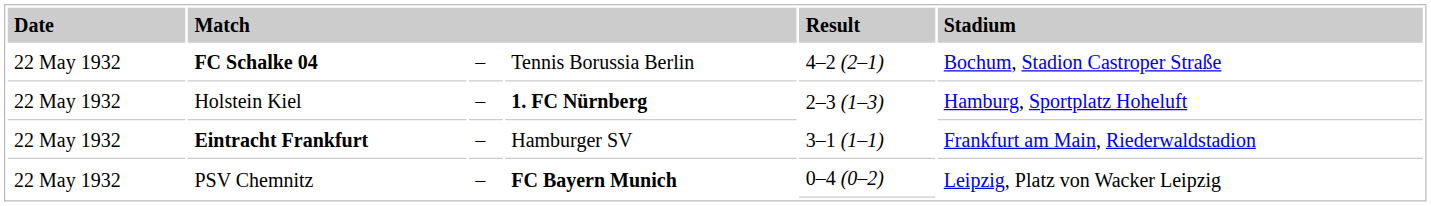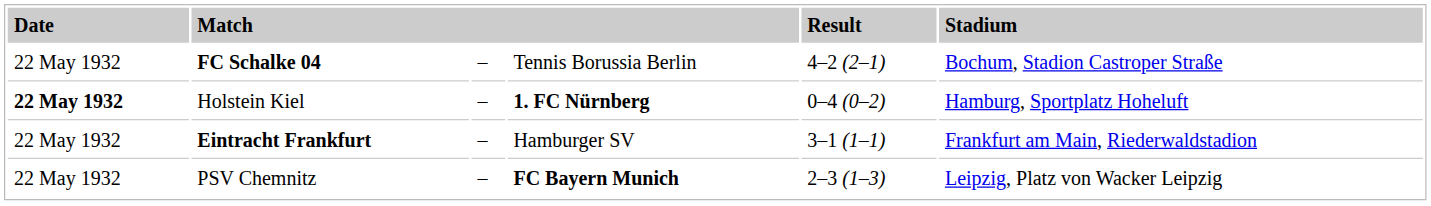Holstein Kiel | column 1: normal -> bold
Holstein Kiel | column 5: 2–3 (1–3) -> 0–4 (0–2)
PSV Chemnitz | column 5: 0–4 (0–2) -> 2–3 (1–3)
